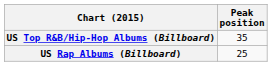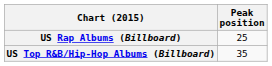rows swapped: US Top R&B/Hip-Hop Albums (Billboard) <-> US Rap Albums (Billboard)
